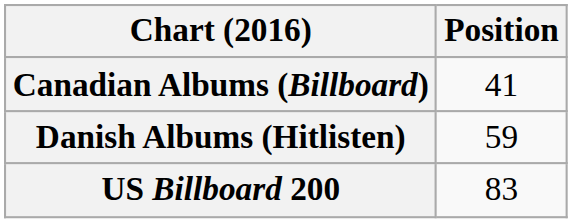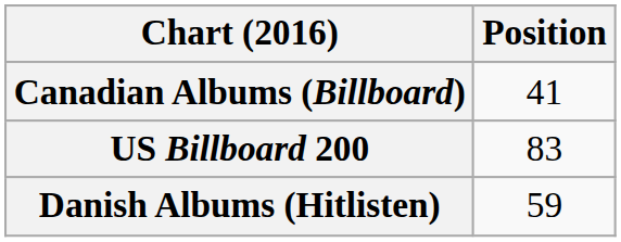rows swapped: Danish Albums (Hitlisten) <-> US Billboard 200
